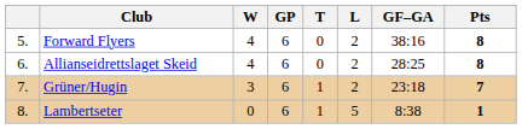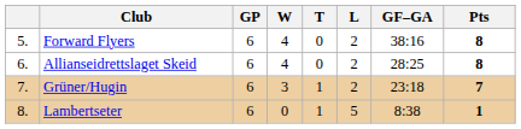columns swapped: GP <-> W
